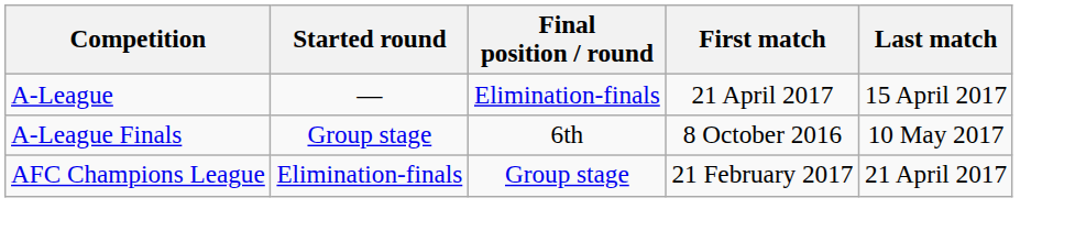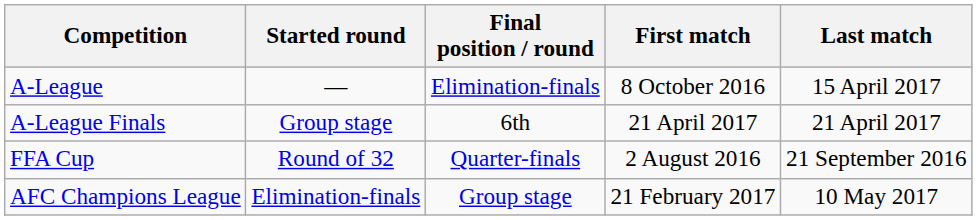A-League | First match: 21 April 2017 -> 8 October 2016
A-League Finals | First match: 8 October 2016 -> 21 April 2017
A-League Finals | Last match: 10 May 2017 -> 21 April 2017
+ row: FFA Cup | Round of 32 | Quarter-finals | 2 August 2016 | 21 September 2016
AFC Champions League | Last match: 21 April 2017 -> 10 May 2017
